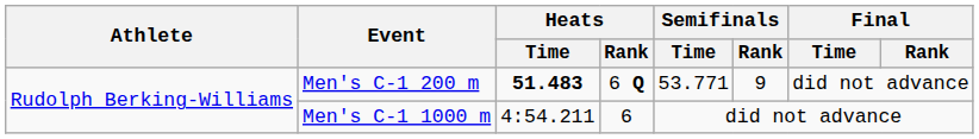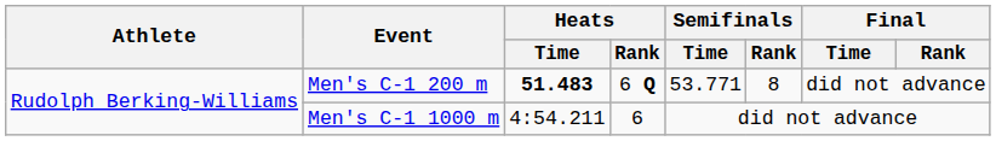Men's C-1 200 m | Semifinals / Rank: 9 -> 8
